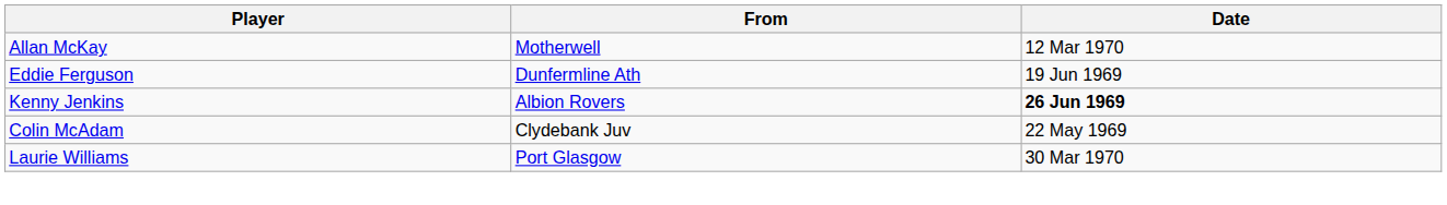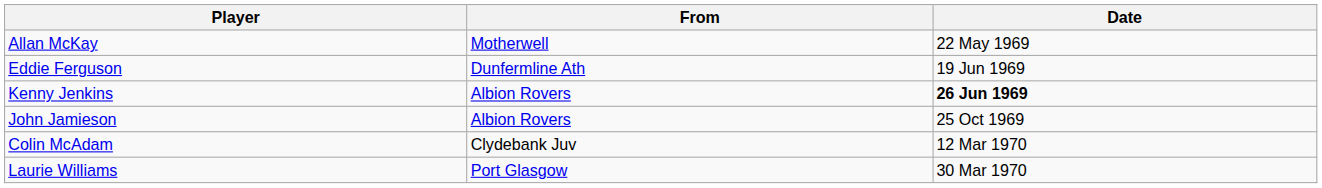Allan McKay | Date: 12 Mar 1970 -> 22 May 1969
+ row: John Jamieson | Albion Rovers | 25 Oct 1969
Colin McAdam | Date: 22 May 1969 -> 12 Mar 1970
